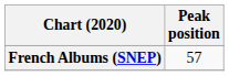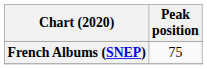French Albums (SNEP) | Peak position: 57 -> 75
